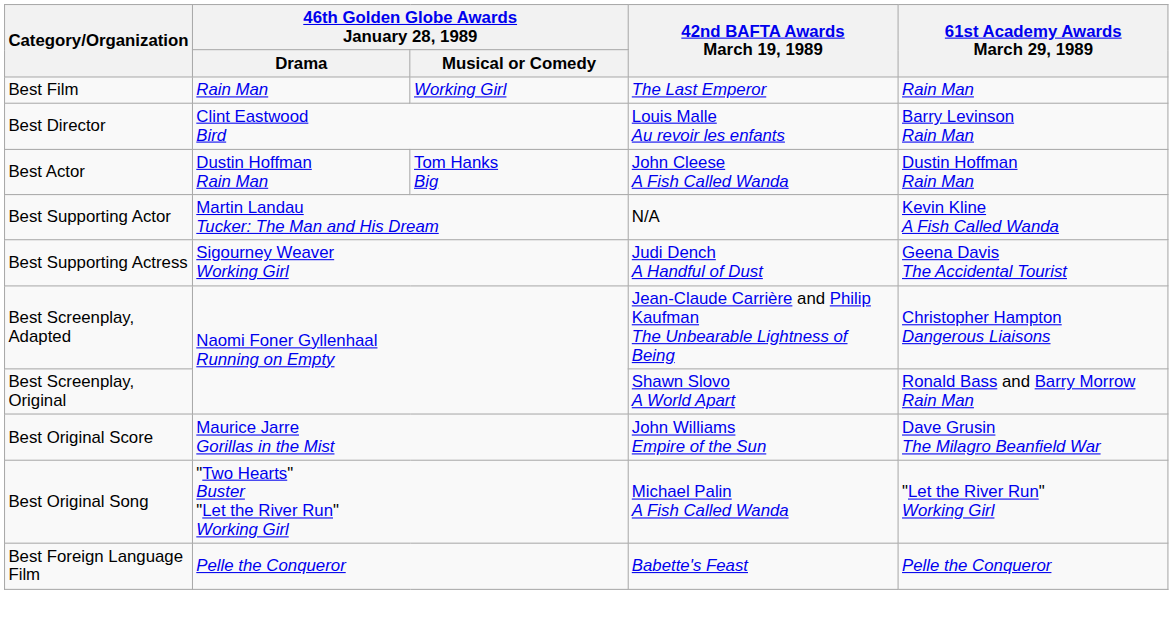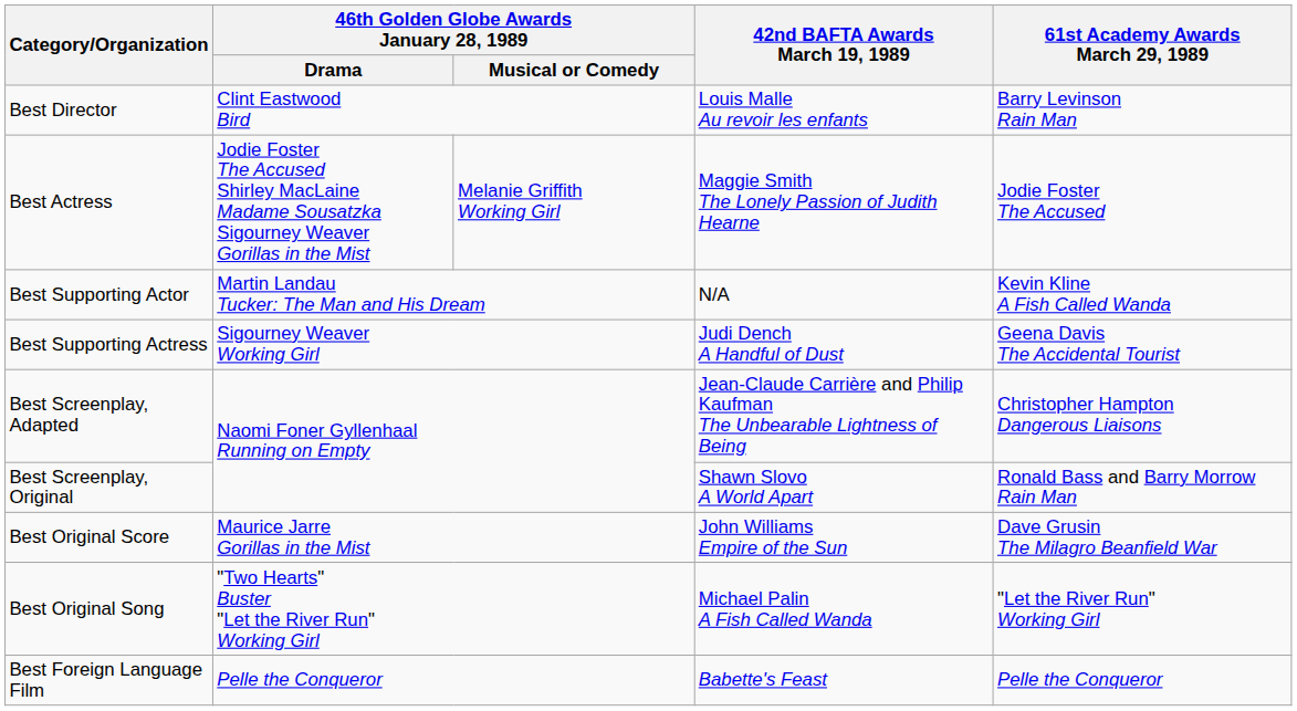- row: Best Film | Rain Man | Working Girl | The Last Emperor | Rain Man
- row: Best Actor | Dustin Hoffman Rain Man | Tom Hanks Big | John Cleese A Fish Called Wanda | Dustin Hoffman Rain Man
+ row: Best Actress | Jodie Foster The Accused Shirley MacLaine Madame Sousatzka Sigourney Weaver Gorillas in the Mist | Melanie Griffith Working Girl | Maggie Smith The Lonely Passion of Judith Hearne | Jodie Foster The Accused
